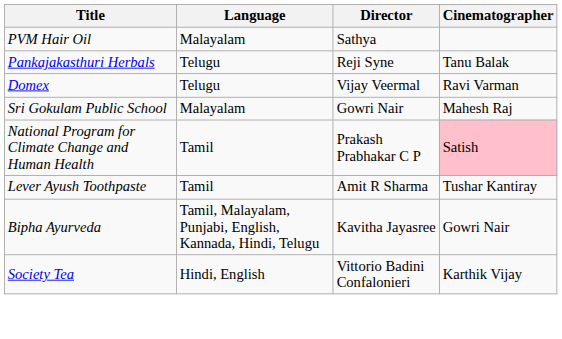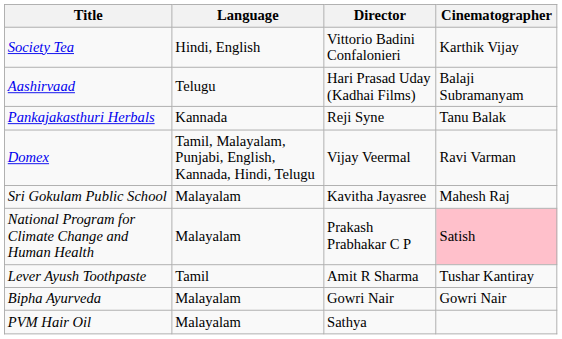rows swapped: Society Tea <-> PVM Hair Oil
+ row: Aashirvaad | Telugu | Hari Prasad Uday (Kadhai Films) | Balaji Subramanyam
Pankajakasthuri Herbals | Language: Telugu -> Kannada
Domex | Language: Telugu -> Tamil, Malayalam, Punjabi, English, Kannada, Hindi, Telugu
Sri Gokulam Public School | Director: Gowri Nair -> Kavitha Jayasree
National Program for Climate Change and Human Health | Language: Tamil -> Malayalam
Bipha Ayurveda | Language: Tamil, Malayalam, Punjabi, English, Kannada, Hindi, Telugu -> Malayalam
Bipha Ayurveda | Director: Kavitha Jayasree -> Gowri Nair
